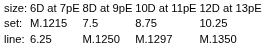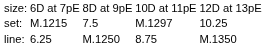set: | column 4: 8.75 -> M.1297
line: | column 4: M.1297 -> 8.75
